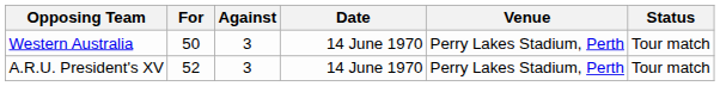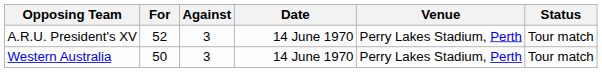rows swapped: Western Australia <-> A.R.U. President's XV
